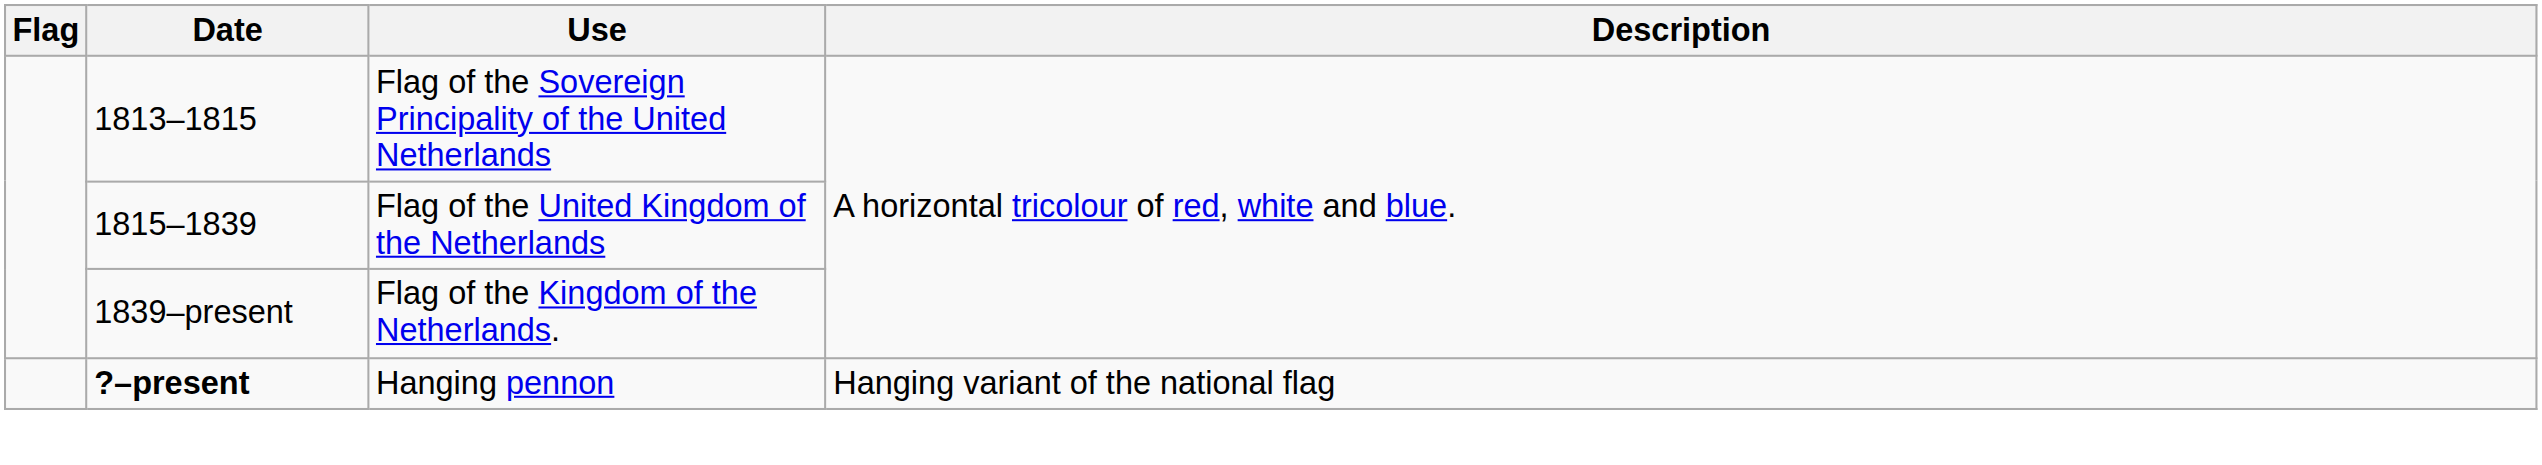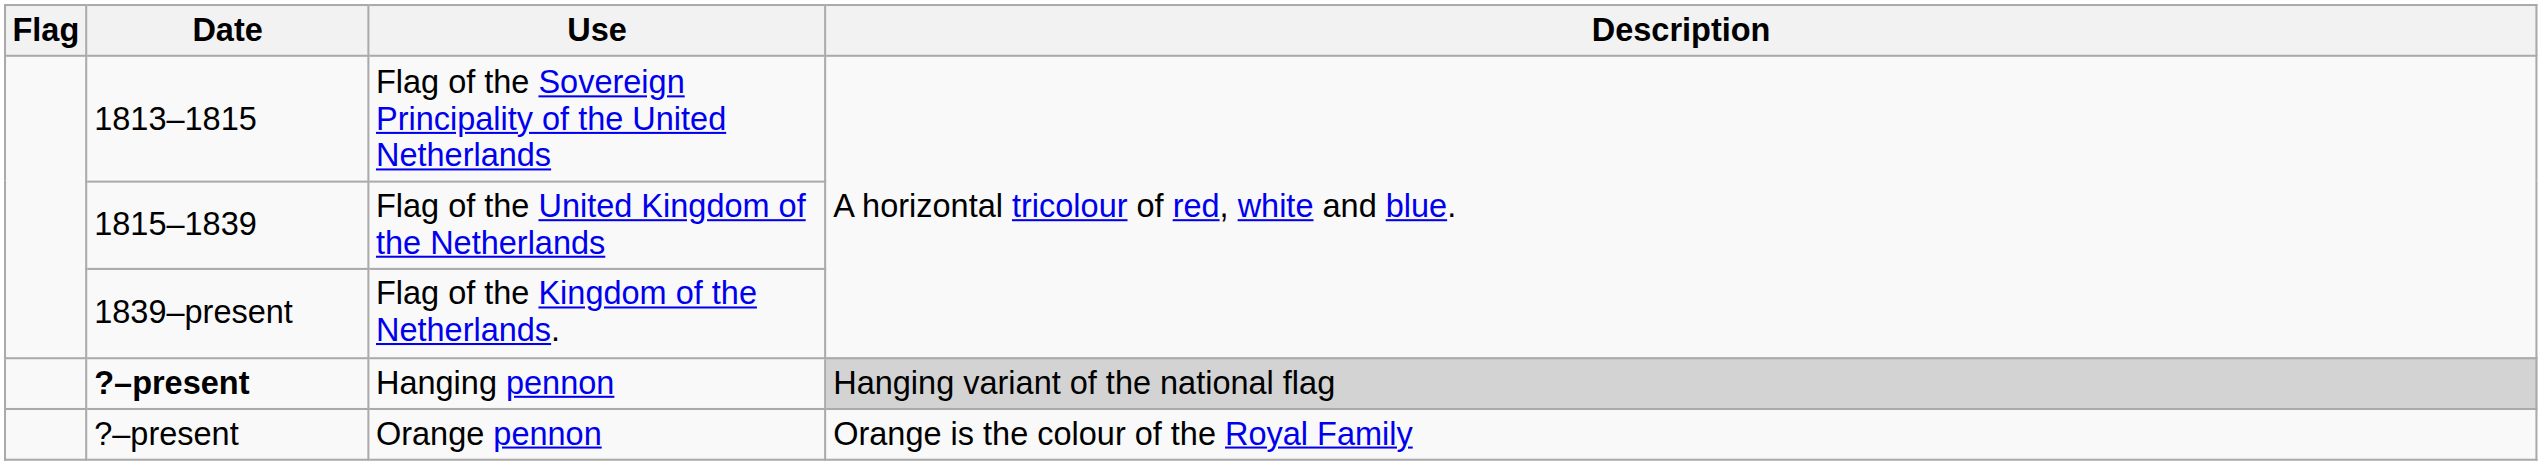Hanging pennon | Description: no background -> lightgrey background
+ row: ?–present | Orange pennon | Orange is the colour of the Royal Family
